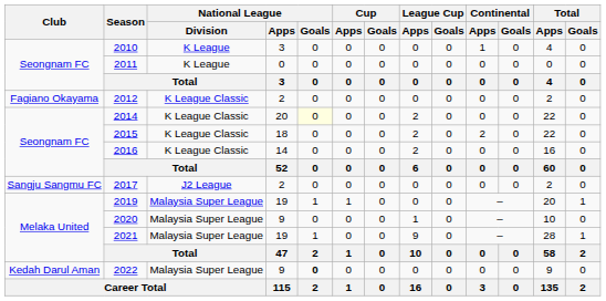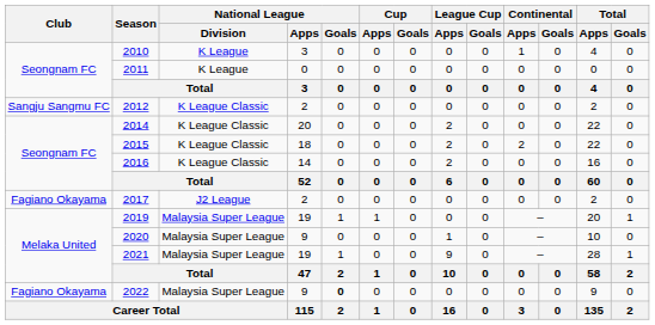2012 | Club: Fagiano Okayama -> Sangju Sangmu FC
2014 | National League / Goals: lightyellow background -> no background
2017 | Club: Sangju Sangmu FC -> Fagiano Okayama
2022 | Club: Kedah Darul Aman -> Fagiano Okayama
